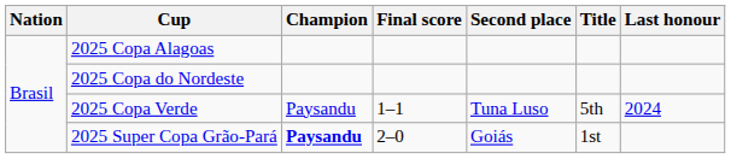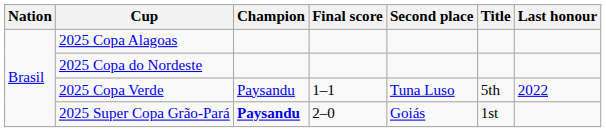2025 Copa Verde | Last honour: 2024 -> 2022
